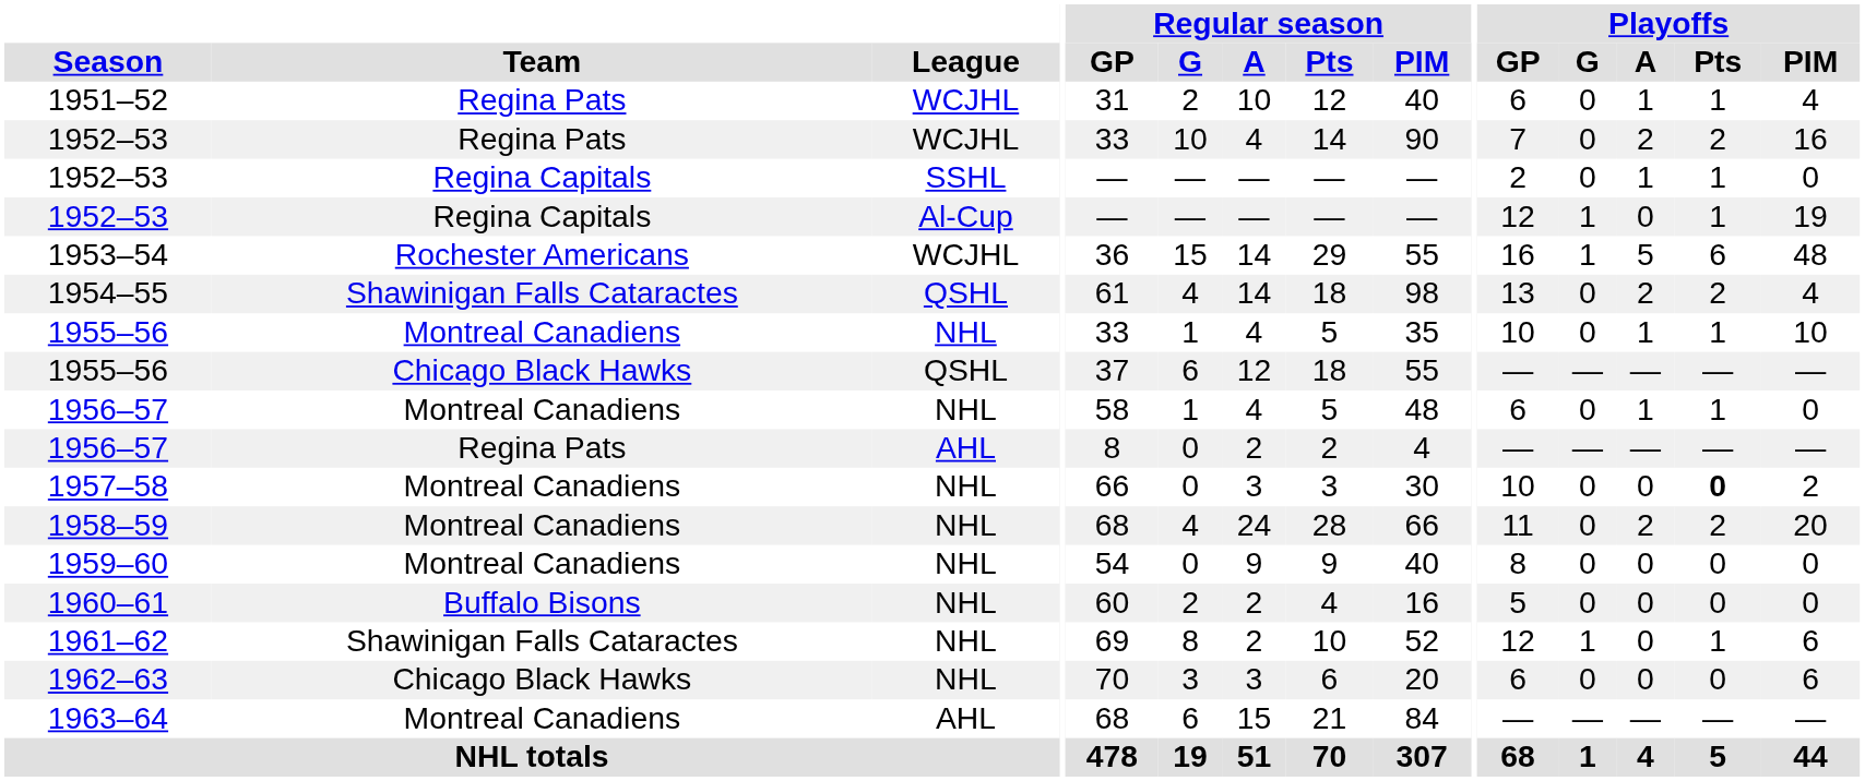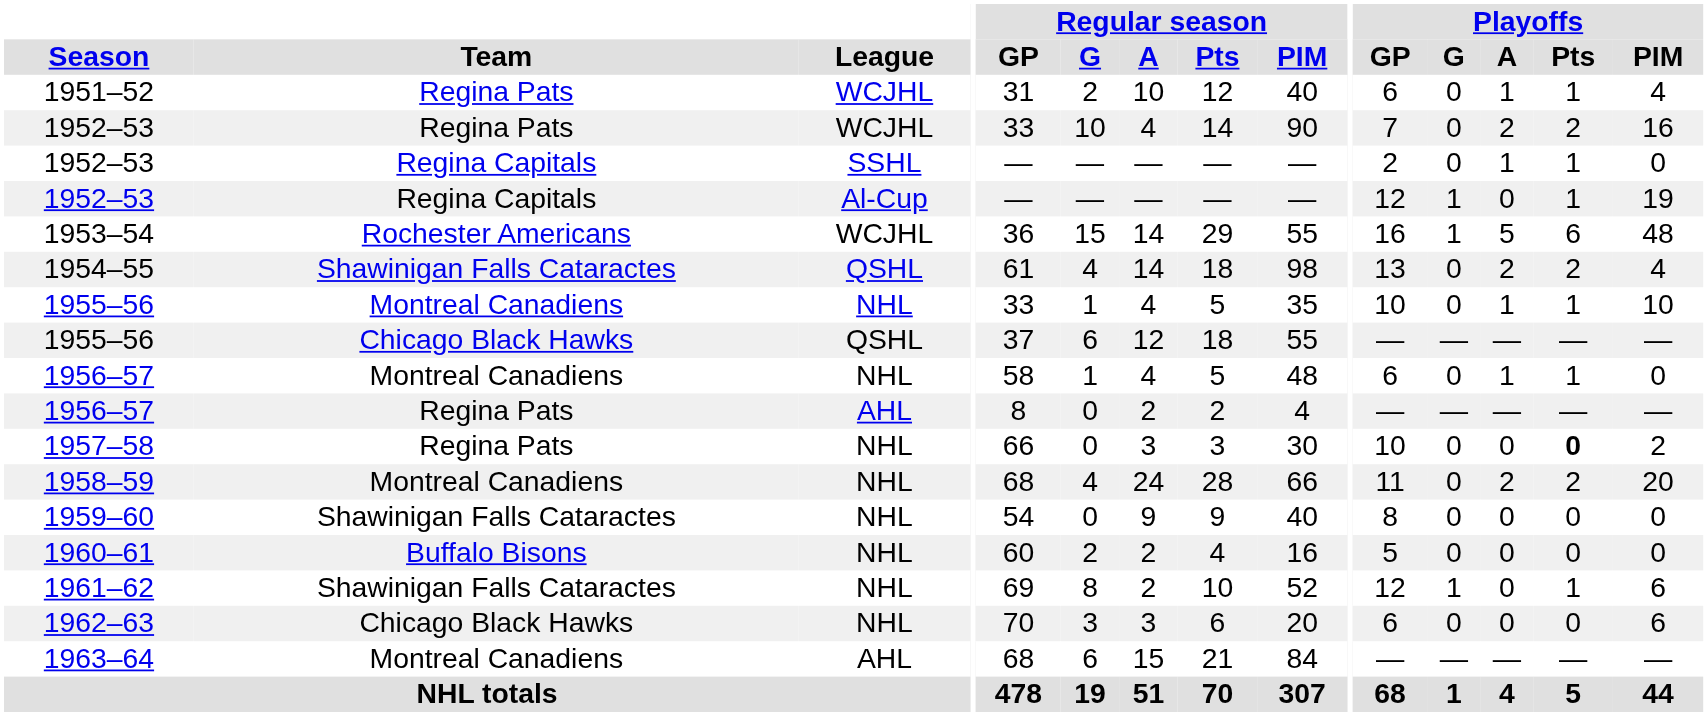1957–58 | Team: Montreal Canadiens -> Regina Pats
1959–60 | Team: Montreal Canadiens -> Shawinigan Falls Cataractes
